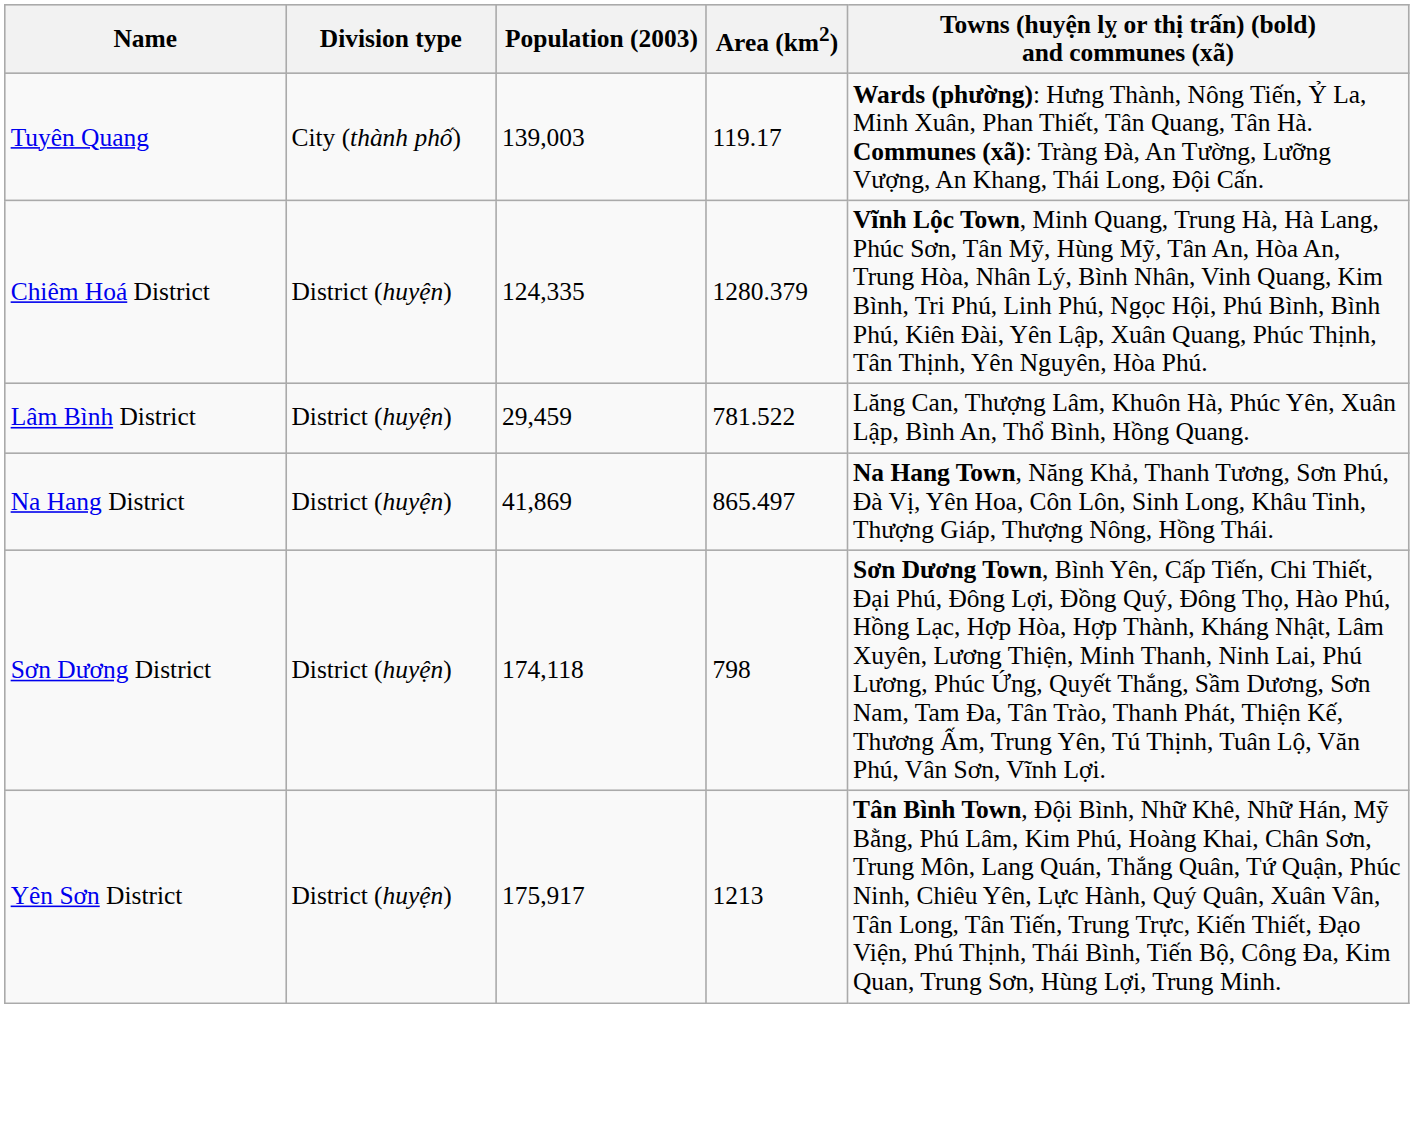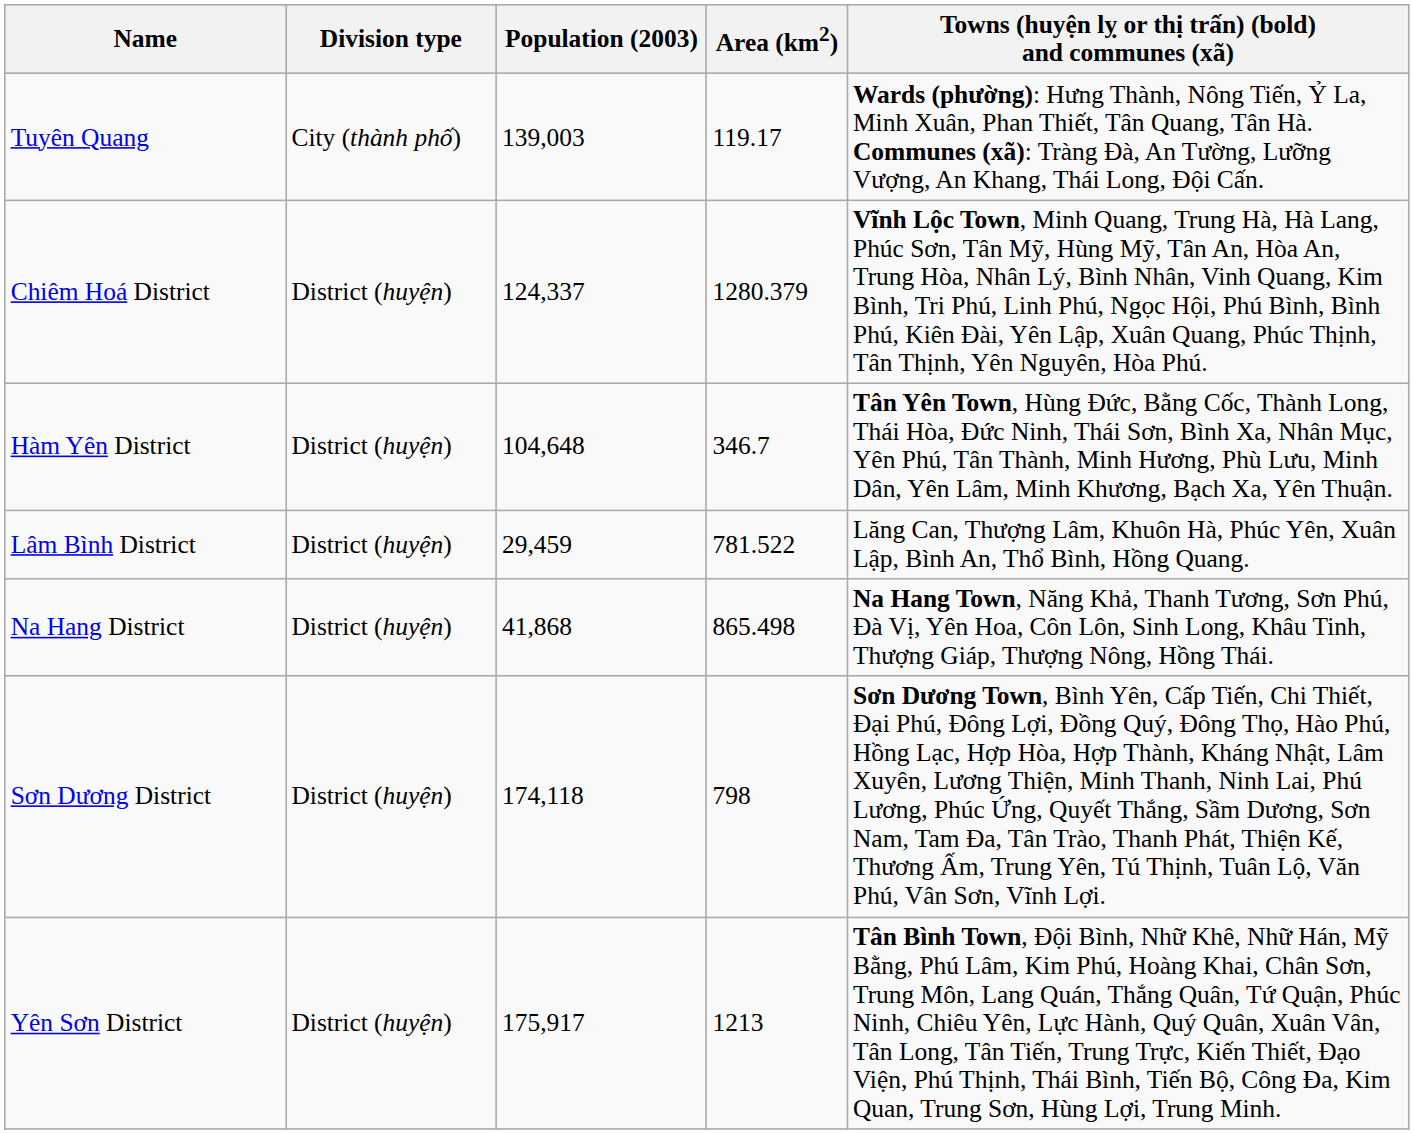Chiêm Hoá District | Population (2003): 124,335 -> 124,337
+ row: Hàm Yên District | District (huyện) | 104,648 | 346.7 | Tân Yên Town, Hùng Đức, Bằng Cốc, Thành Long, Thái Hòa, Đức Ninh, Thái Sơn, Bình Xa, Nhân Mục, Yên Phú, Tân Thành, Minh Hương, Phù Lưu, Minh Dân, Yên Lâm, Minh Khương, Bạch Xa, Yên Thuận.
Na Hang District | Population (2003): 41,869 -> 41,868
Na Hang District | Area (km2): 865.497 -> 865.498
